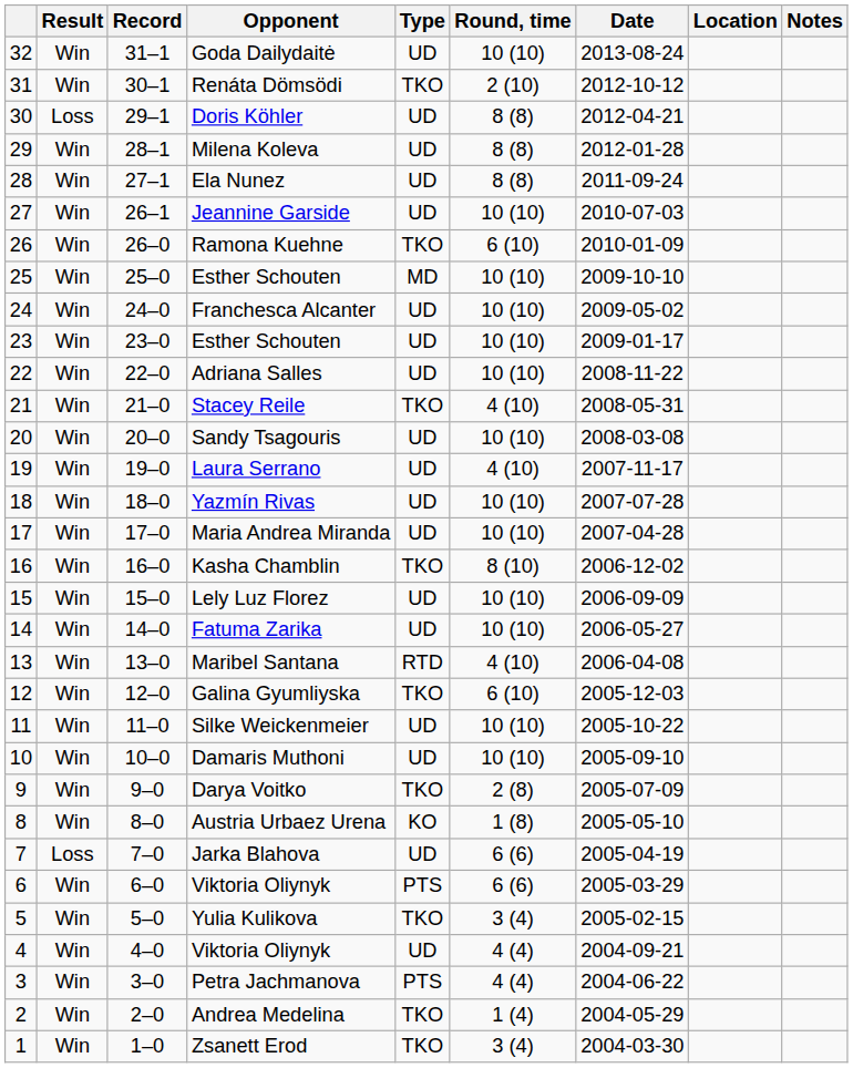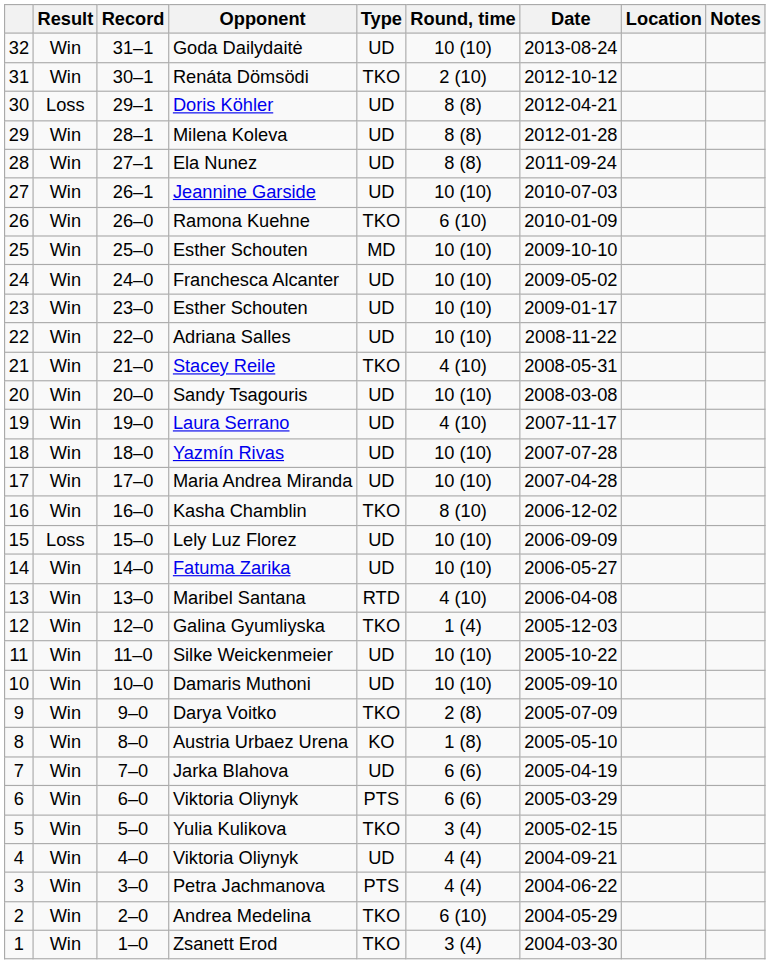Lely Luz Florez | Result: Win -> Loss
Galina Gyumliyska | Round, time: 6 (10) -> 1 (4)
Jarka Blahova | Result: Loss -> Win
Andrea Medelina | Round, time: 1 (4) -> 6 (10)
